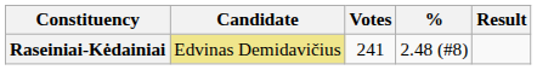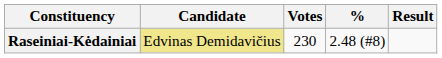Raseiniai-Kėdainiai | Votes: 241 -> 230
